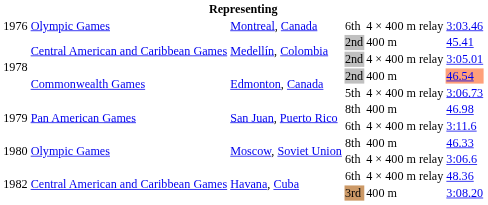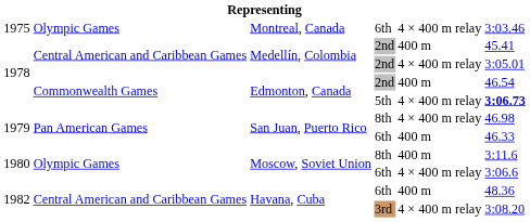Montreal, Canada | column 1: 1976 -> 1975
Edmonton, Canada / 2nd | column 6: lightsalmon background -> no background
Edmonton, Canada / 5th | column 6: normal -> bold
San Juan, Puerto Rico / 8th | column 5: 400 m -> 4 × 400 m relay
San Juan, Puerto Rico / 6th | column 5: 4 × 400 m relay -> 400 m
San Juan, Puerto Rico / 6th | column 6: 3:11.6 -> 46.33
Moscow, Soviet Union / 8th | column 6: 46.33 -> 3:11.6
Havana, Cuba / 6th | column 5: 4 × 400 m relay -> 400 m
Havana, Cuba / 3rd | column 5: 400 m -> 4 × 400 m relay
